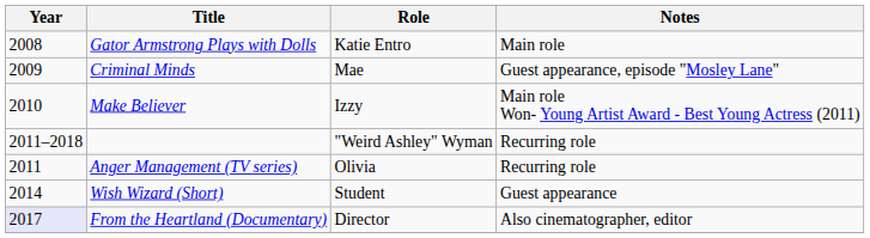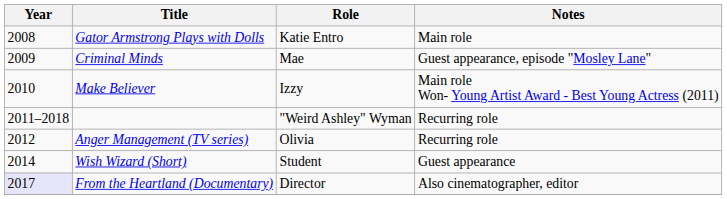Anger Management (TV series) | Year: 2011 -> 2012
